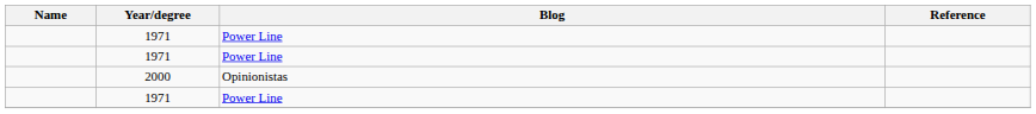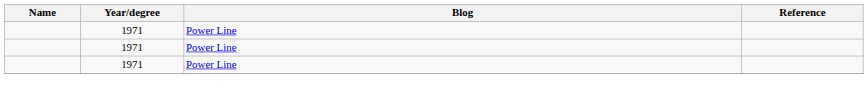- row: 2000 | Opinionistas
